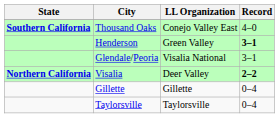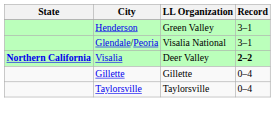- row: Southern California | Thousand Oaks | Conejo Valley East | 4–0
Henderson | Record: bold -> normal
